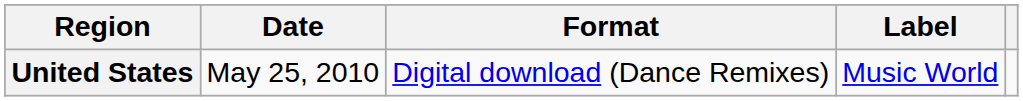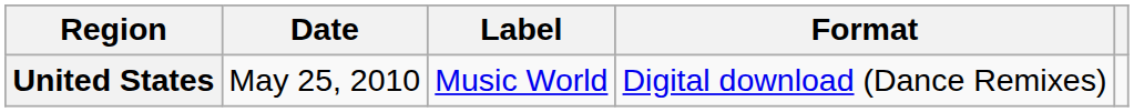columns swapped: Format <-> Label
